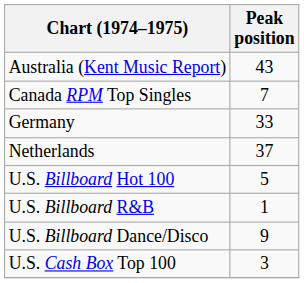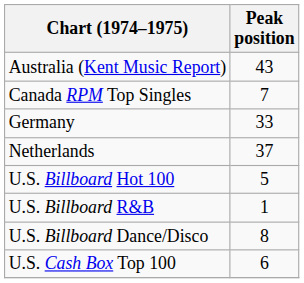U.S. Billboard Dance/Disco | Peak position: 9 -> 8
U.S. Cash Box Top 100 | Peak position: 3 -> 6
